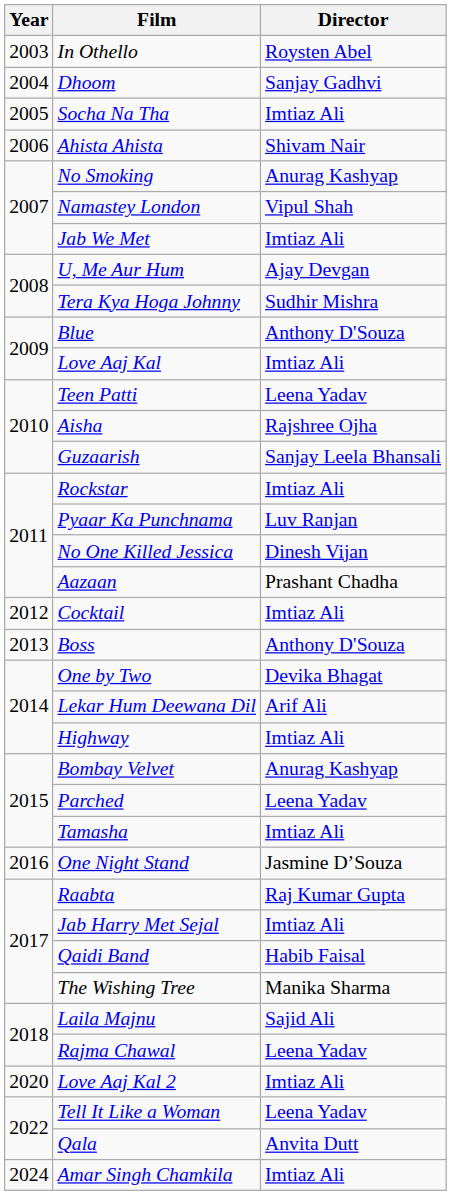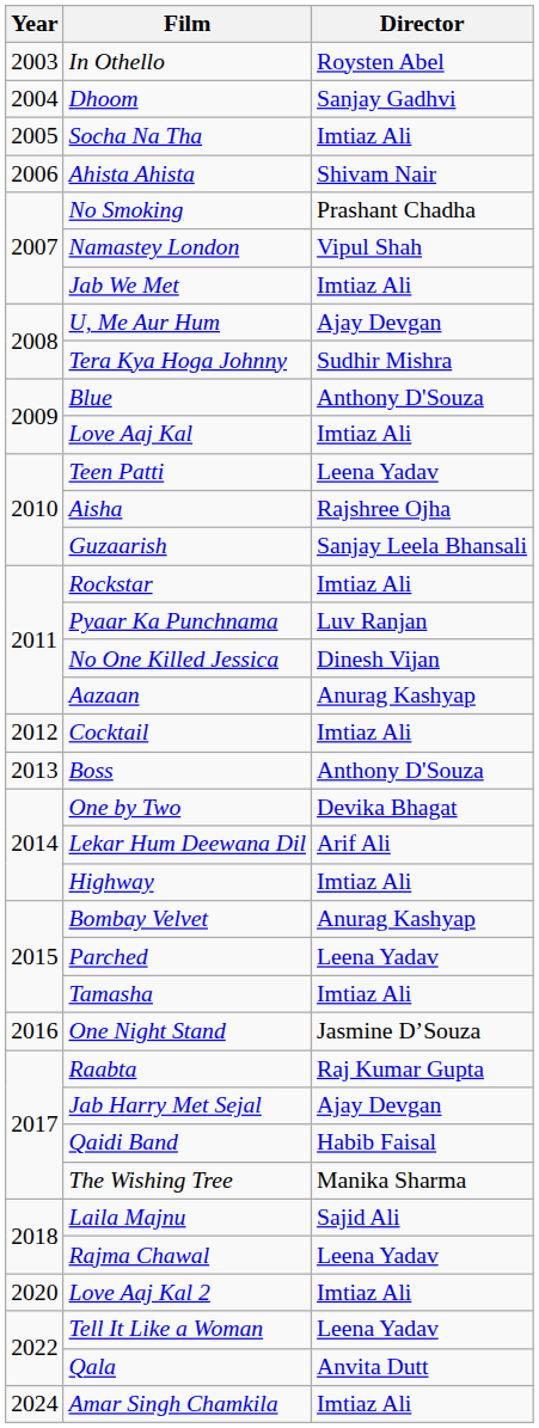No Smoking | Director: Anurag Kashyap -> Prashant Chadha
Aazaan | Director: Prashant Chadha -> Anurag Kashyap
Jab Harry Met Sejal | Director: Imtiaz Ali -> Ajay Devgan
